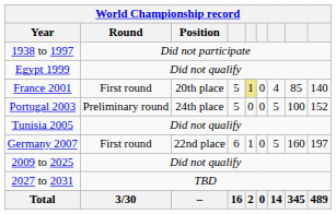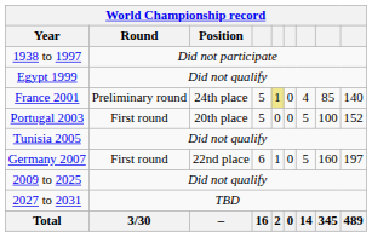France 2001 | Round: First round -> Preliminary round
France 2001 | Position: 20th place -> 24th place
Portugal 2003 | Round: Preliminary round -> First round
Portugal 2003 | Position: 24th place -> 20th place
